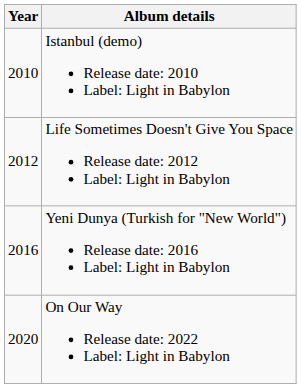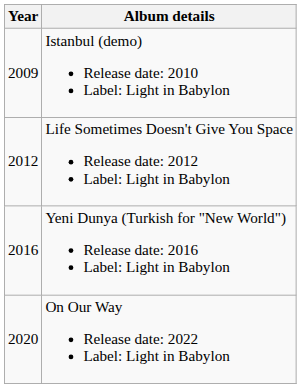Istanbul (demo) Release date: 2010 Label: Light in Babylon | Year: 2010 -> 2009
